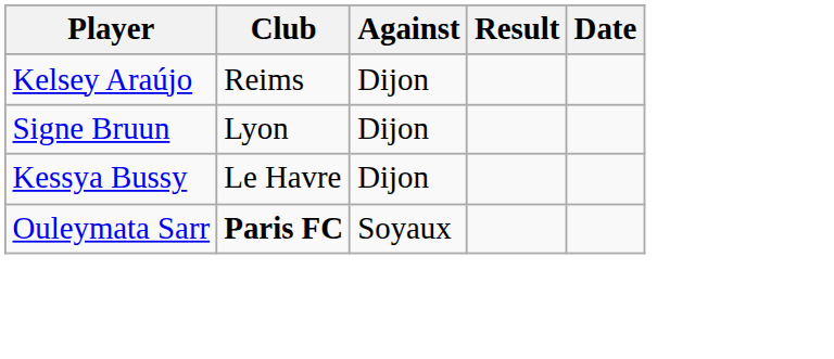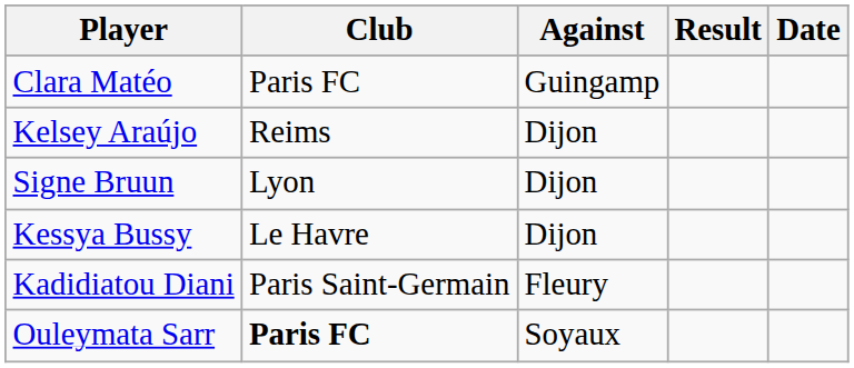+ row: Clara Matéo | Paris FC | Guingamp
+ row: Kadidiatou Diani | Paris Saint-Germain | Fleury
